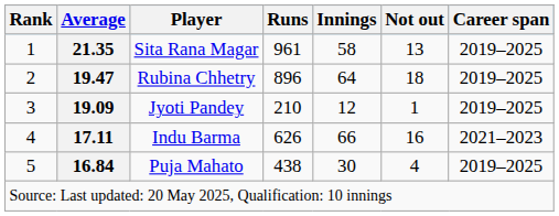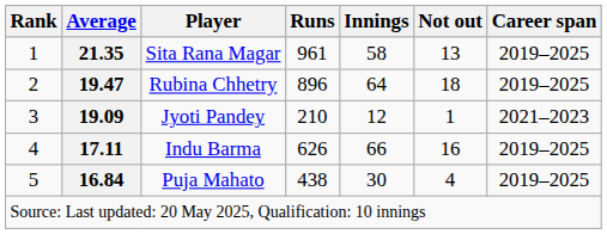Jyoti Pandey | Career span: 2019–2025 -> 2021–2023
Indu Barma | Career span: 2021–2023 -> 2019–2025
